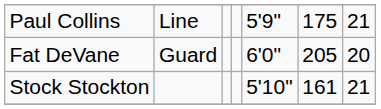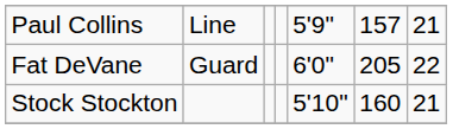Paul Collins | column 6: 175 -> 157
Fat DeVane | column 7: 20 -> 22
Stock Stockton | column 6: 161 -> 160
